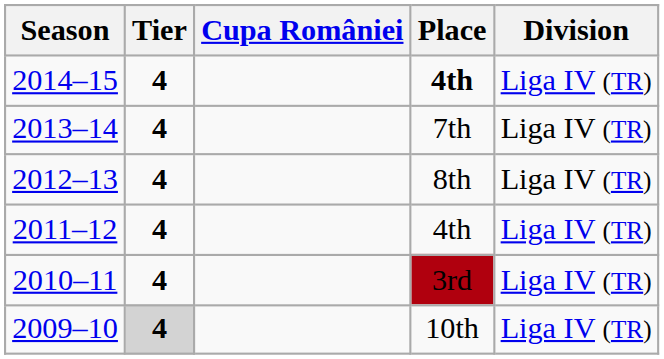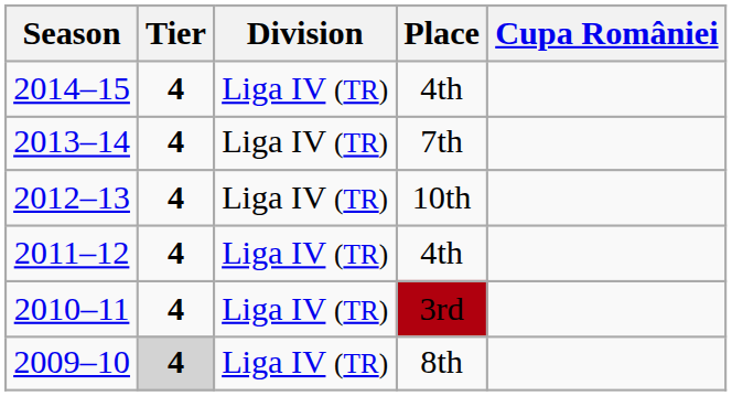columns swapped: Division <-> Cupa României
2014–15 | Place: bold -> normal
2012–13 | Place: 8th -> 10th
2009–10 | Place: 10th -> 8th
